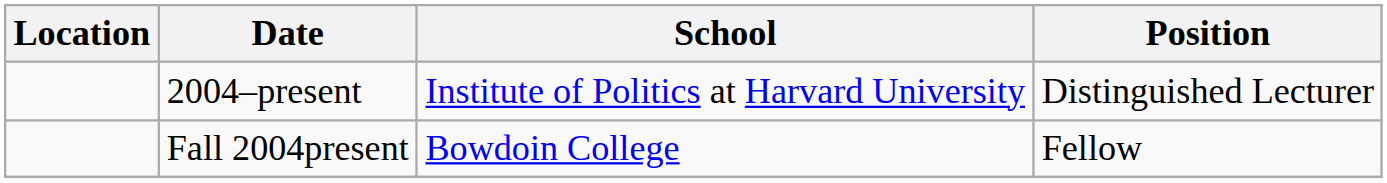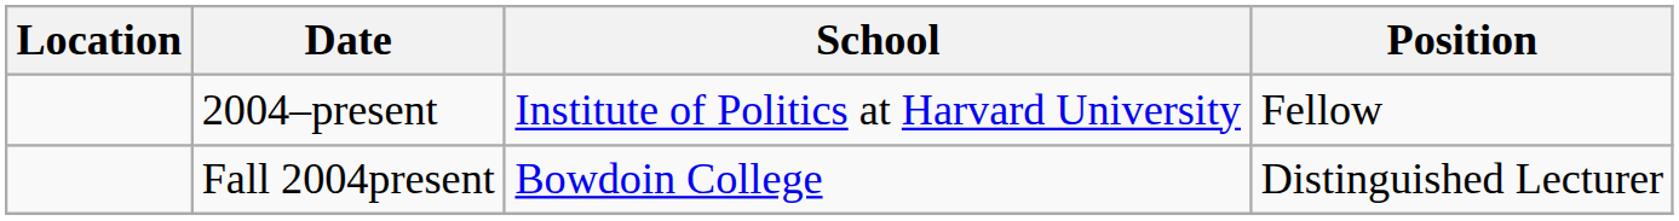2004–present | Position: Distinguished Lecturer -> Fellow
Fall 2004present | Position: Fellow -> Distinguished Lecturer
